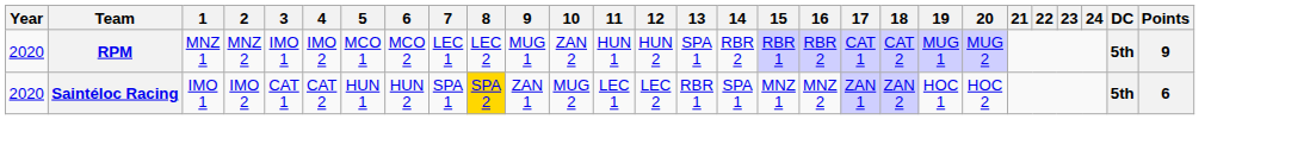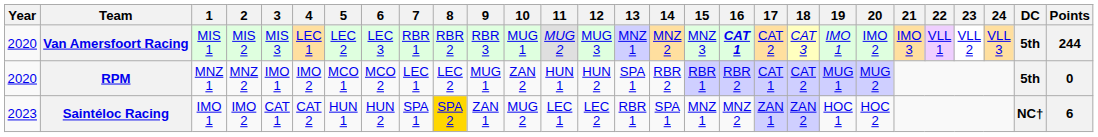+ row: 2020 | Van Amersfoort Racing | MIS 1 | MIS 2 | MIS 3 | LEC 1 | LEC 2 | LEC 3 | RBR 1 | RBR 2 | RBR 3 | MUG 1 | MUG 2 | MUG 3 | MNZ 1 | MNZ 2 | MNZ 3 | CAT 1 | CAT 2 | CAT 3 | IMO 1 | IMO 2 | IMO 3 | VLL 1 | VLL 2 | VLL 3 | 5th | 244
RPM | Points: 9 -> 0
Saintéloc Racing | Year: 2020 -> 2023
Saintéloc Racing | DC: 5th -> NC†
